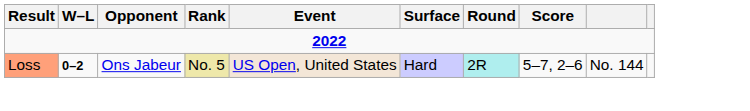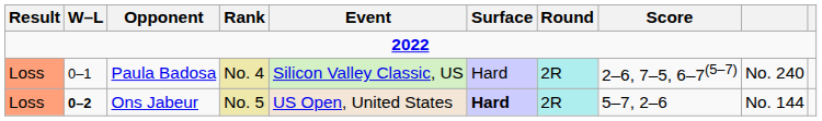+ row: Loss | 0–1 | Paula Badosa | No. 4 | Silicon Valley Classic, US | Hard | 2R | 2–6, 7–5, 6–7(5–7) | No. 240
Ons Jabeur | Surface: normal -> bold
